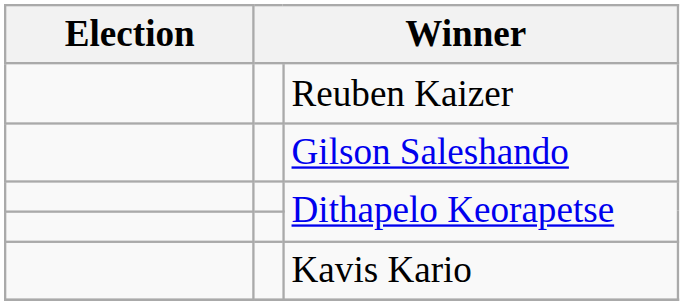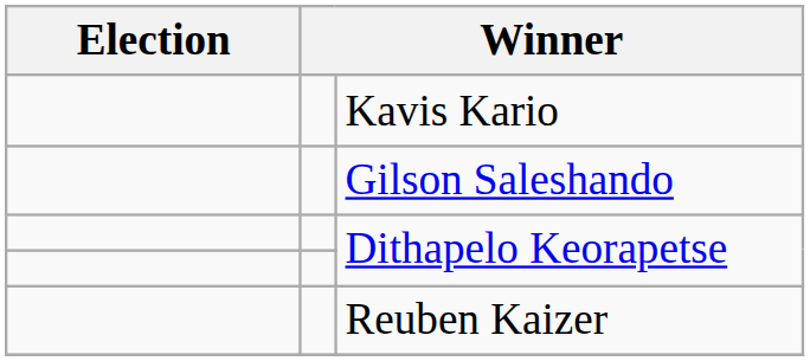rows swapped: Kavis Kario <-> Reuben Kaizer
